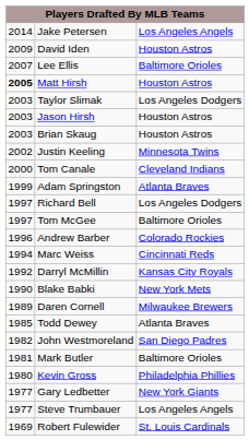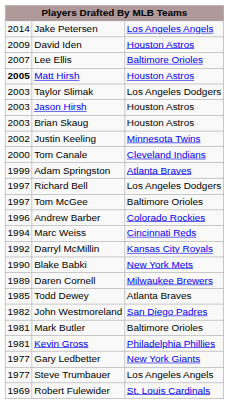Kevin Gross | column 1: 1980 -> 1981
